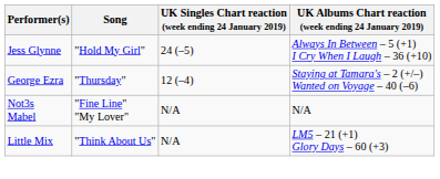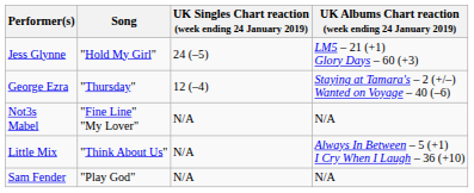Jess Glynne | UK Albums Chart reaction (week ending 24 January 2019): Always In Between – 5 (+1) I Cry When I Laugh – 36 (+10) -> LM5 – 21 (+1) Glory Days – 60 (+3)
Little Mix | UK Albums Chart reaction (week ending 24 January 2019): LM5 – 21 (+1) Glory Days – 60 (+3) -> Always In Between – 5 (+1) I Cry When I Laugh – 36 (+10)
+ row: Sam Fender | "Play God" | N/A | N/A
